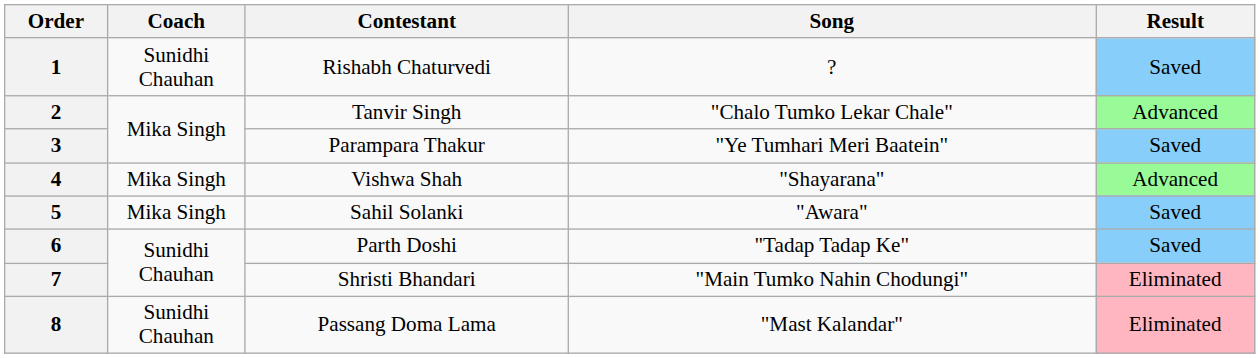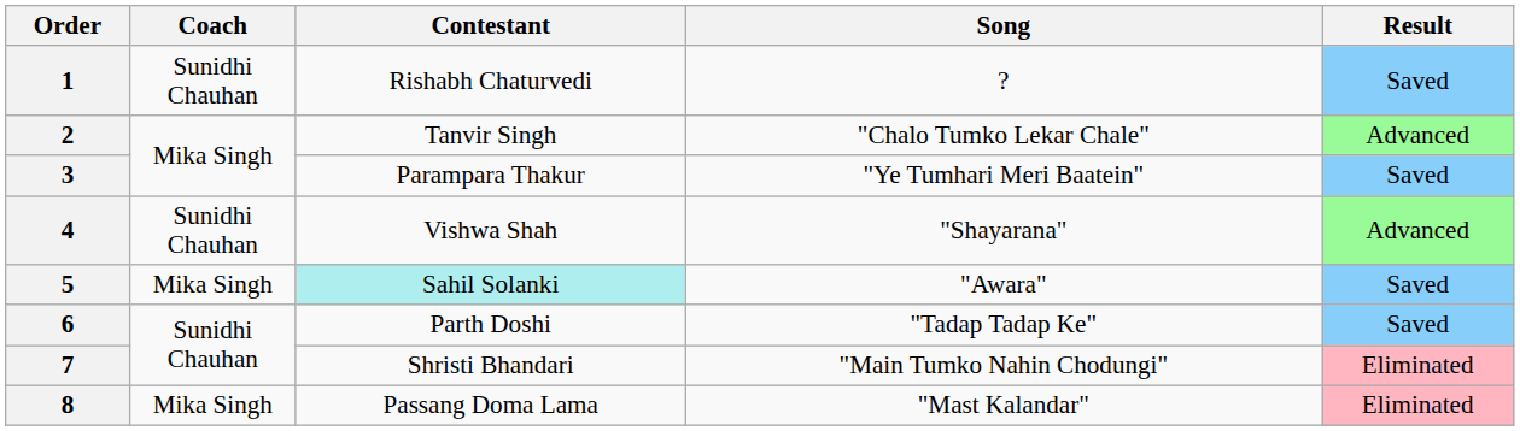4 | Coach: Mika Singh -> Sunidhi Chauhan
5 | Contestant: no background -> paleturquoise background
8 | Coach: Sunidhi Chauhan -> Mika Singh
